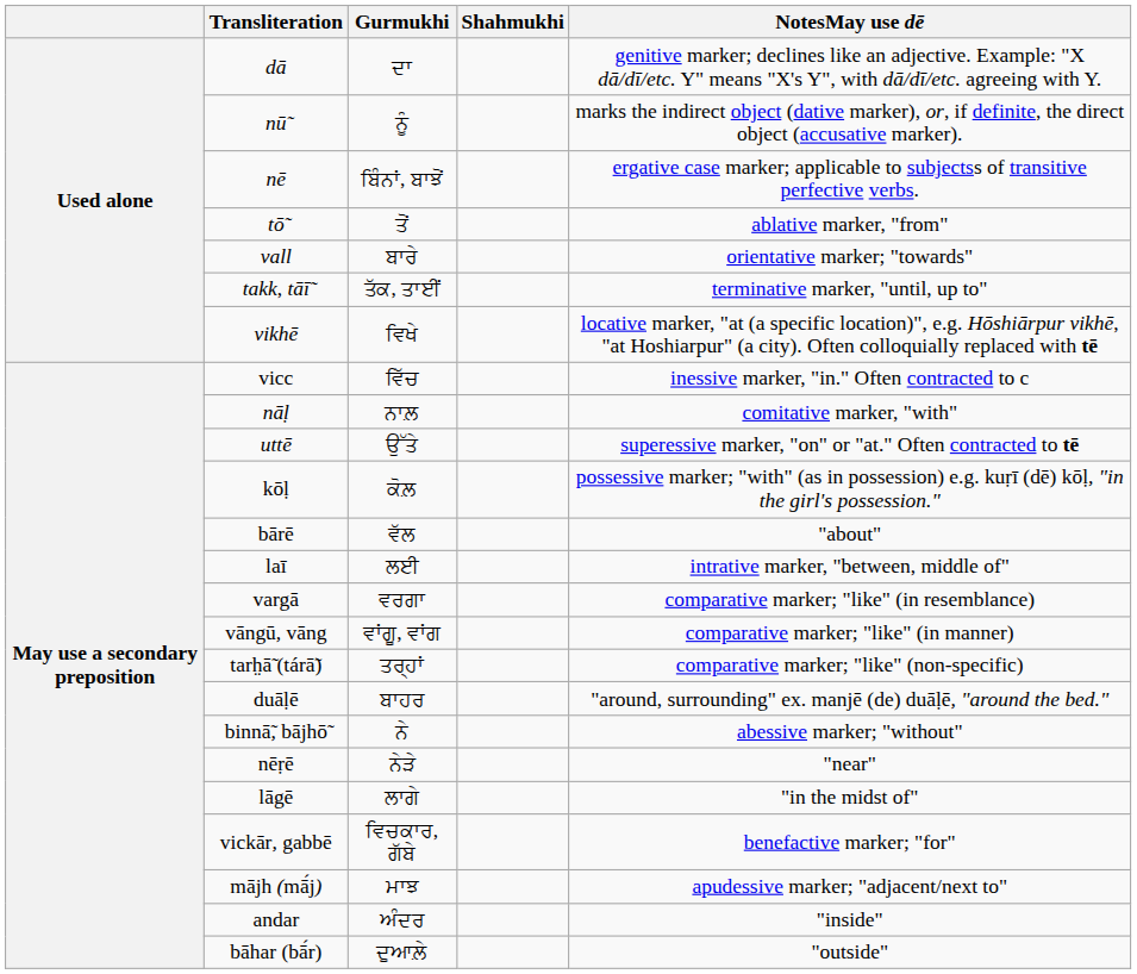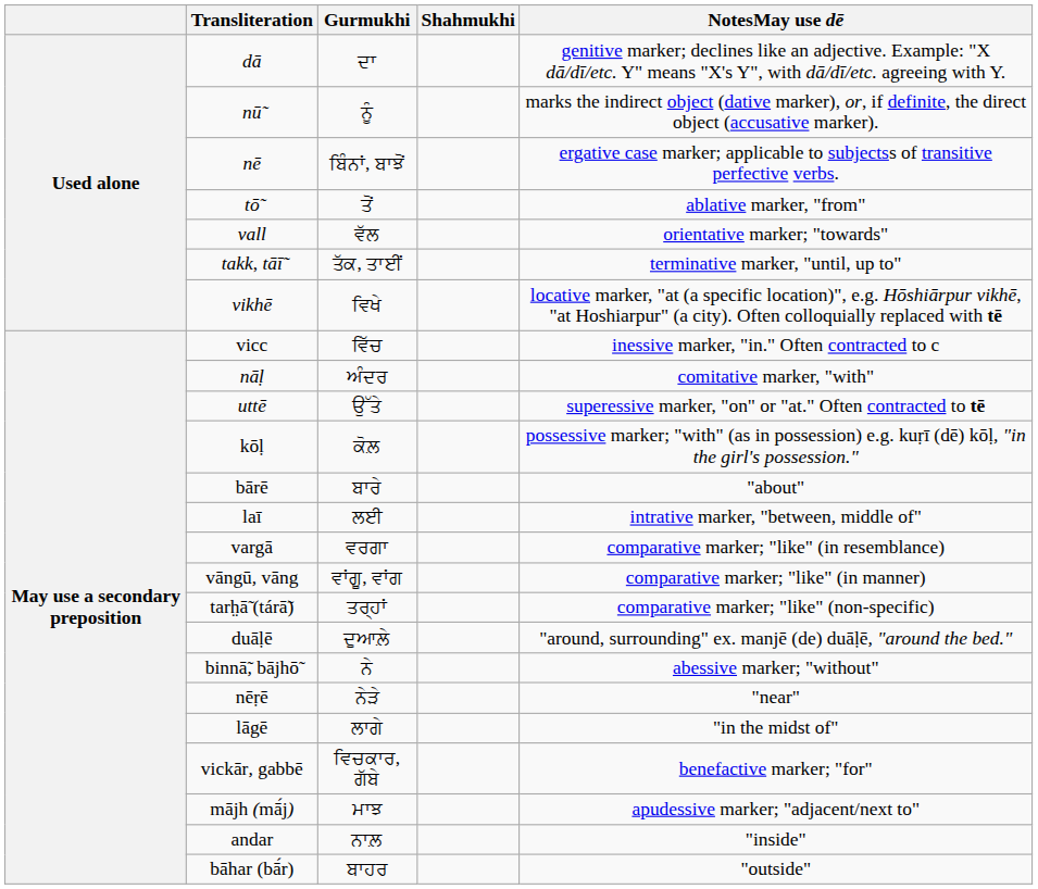vall | Gurmukhi: ਬਾਰੇ -> ਵੱਲ
nāḷ | Gurmukhi: ਨਾਲ਼ -> ਅੰਦਰ
bārē | Gurmukhi: ਵੱਲ -> ਬਾਰੇ
duāḷē | Gurmukhi: ਬਾਹਰ -> ਦੁਆਲ਼ੇ
andar | Gurmukhi: ਅੰਦਰ -> ਨਾਲ਼
bāhar (bā́r) | Gurmukhi: ਦੁਆਲ਼ੇ -> ਬਾਹਰ
